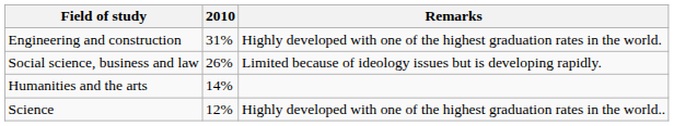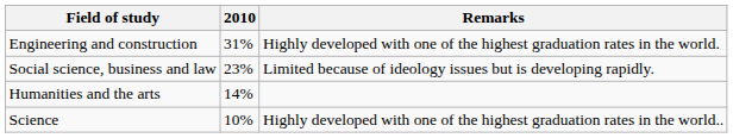Social science, business and law | 2010: 26% -> 23%
Science | 2010: 12% -> 10%
